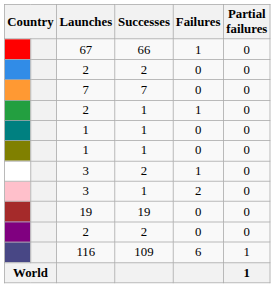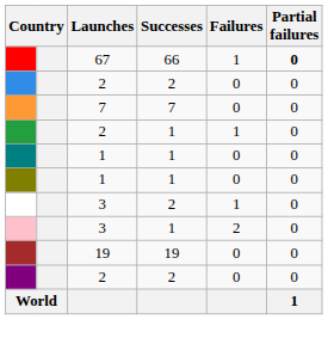67 | Partial failures: normal -> bold
- row: 116 | 109 | 6 | 1
